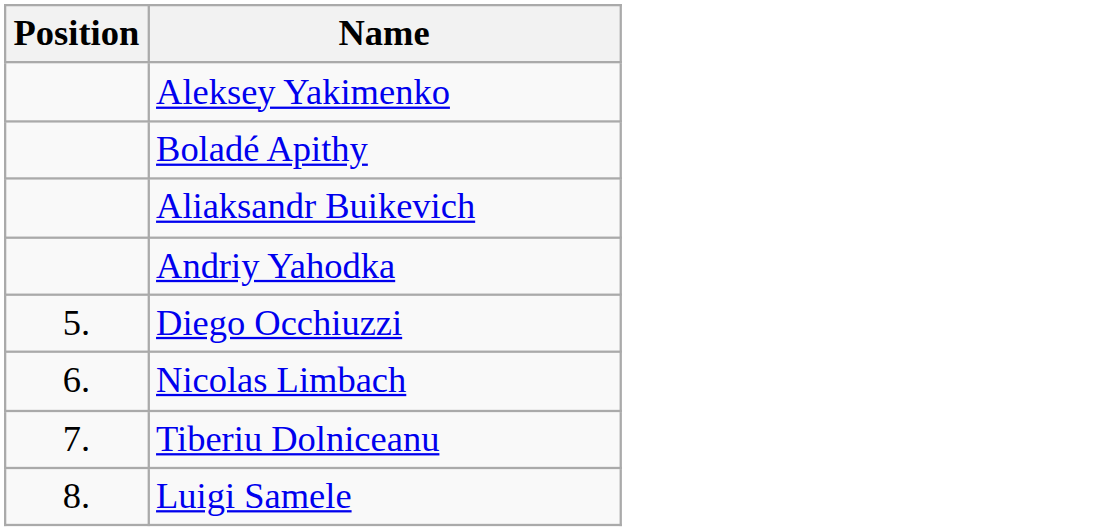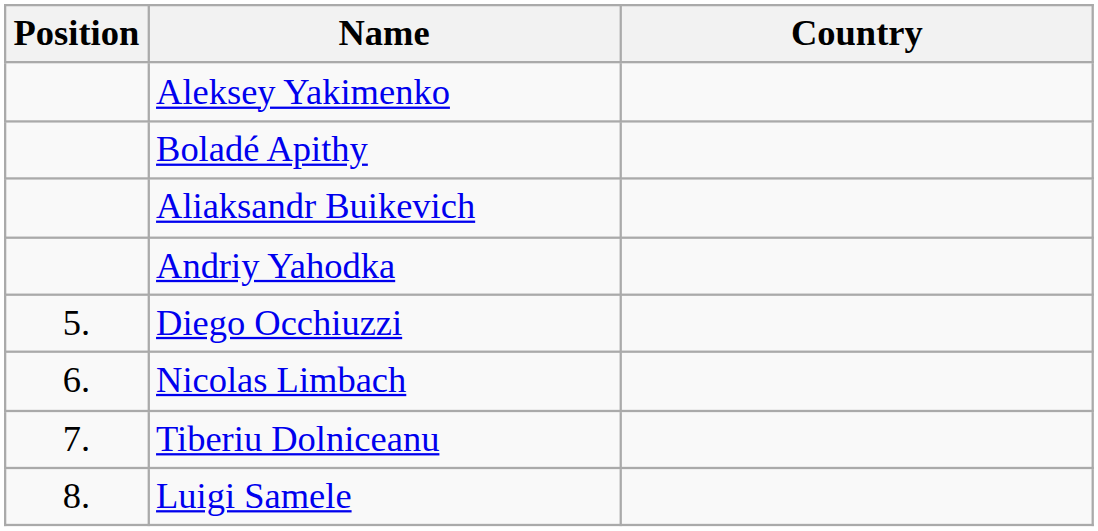+ column: Country
